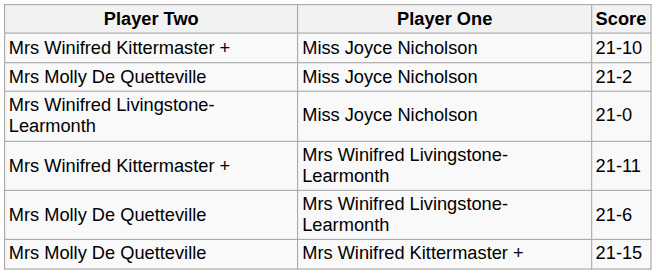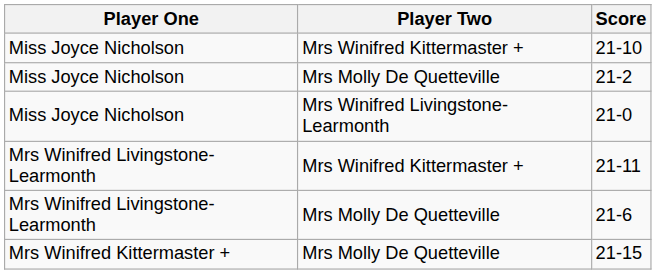columns swapped: Player One <-> Player Two
